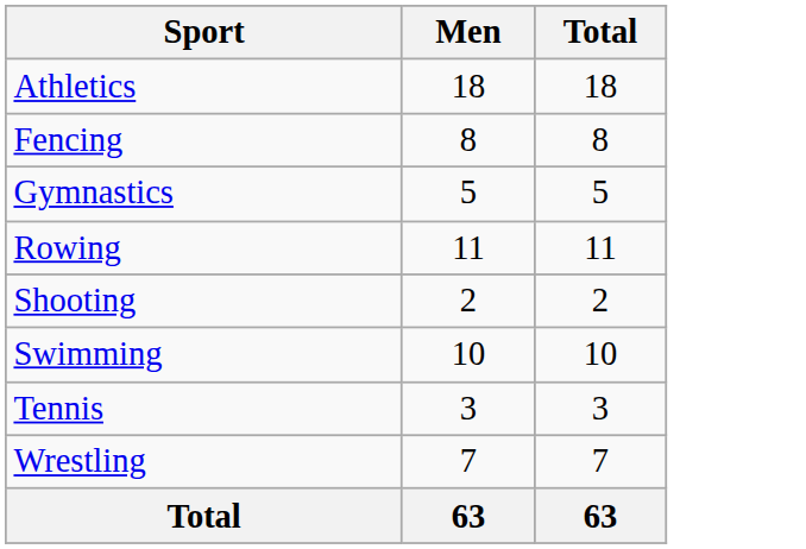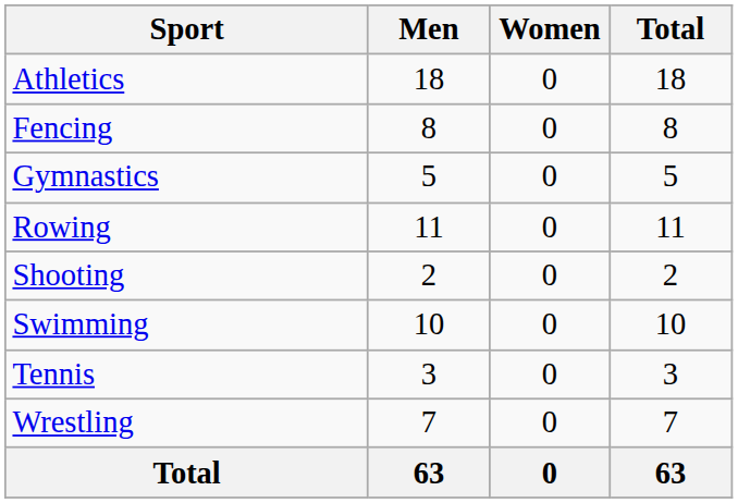+ column: Women | 0 | 0 | 0 | 0 | 0 | 0 | 0 | 0 | 0
